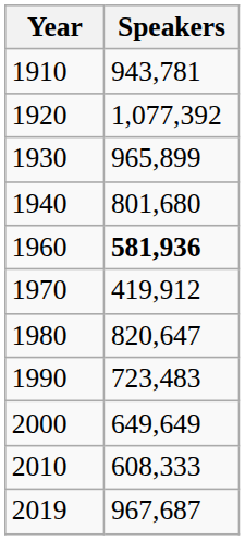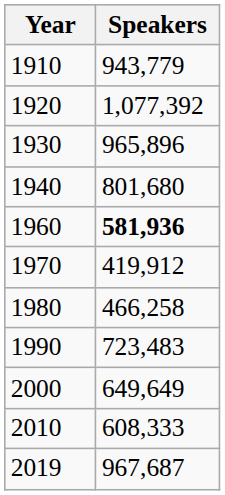1910 | Speakers: 943,781 -> 943,779
1930 | Speakers: 965,899 -> 965,896
1980 | Speakers: 820,647 -> 466,258
